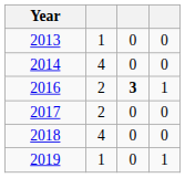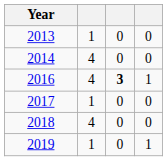2016 | column 2: 2 -> 4
2017 | column 2: 2 -> 1
